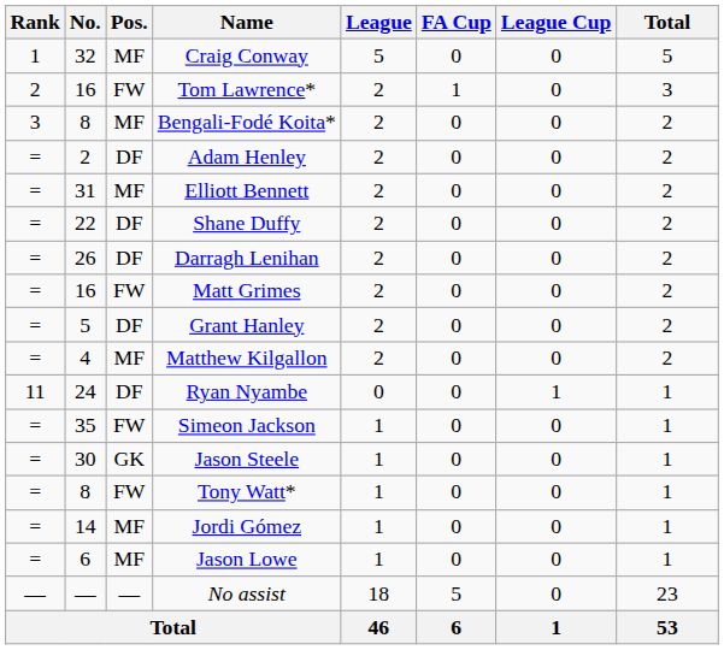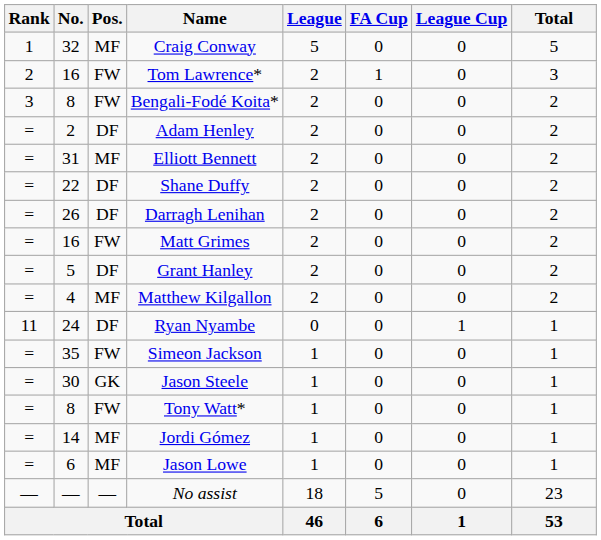Bengali-Fodé Koita* | Pos.: MF -> FW
